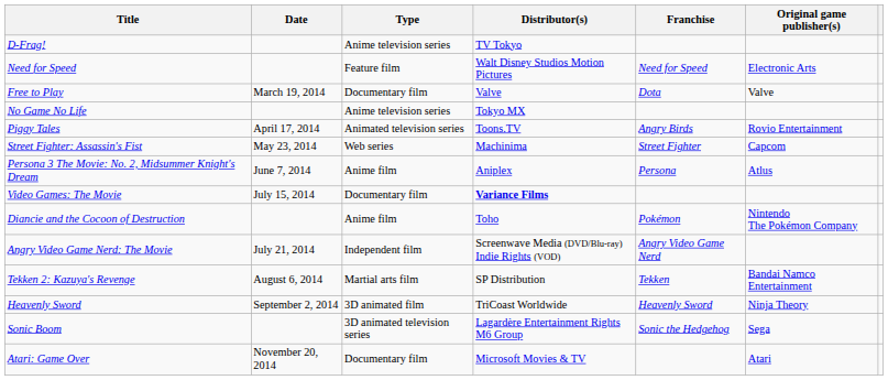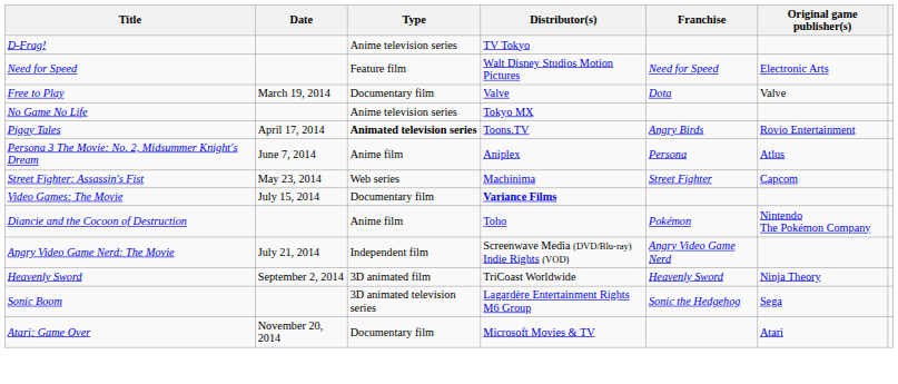Piggy Tales | Type: normal -> bold
rows swapped: Street Fighter: Assassin's Fist <-> Persona 3 The Movie: No. 2, Midsummer Knight's Dream
- row: Tekken 2: Kazuya's Revenge | August 6, 2014 | Martial arts film | SP Distribution | Tekken | Bandai Namco Entertainment
